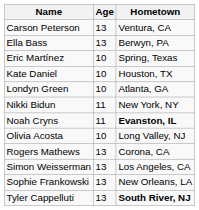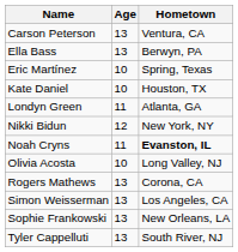Londyn Green | Age: 10 -> 11
Nikki Bidun | Age: 11 -> 12
Tyler Cappelluti | Hometown: bold -> normal
